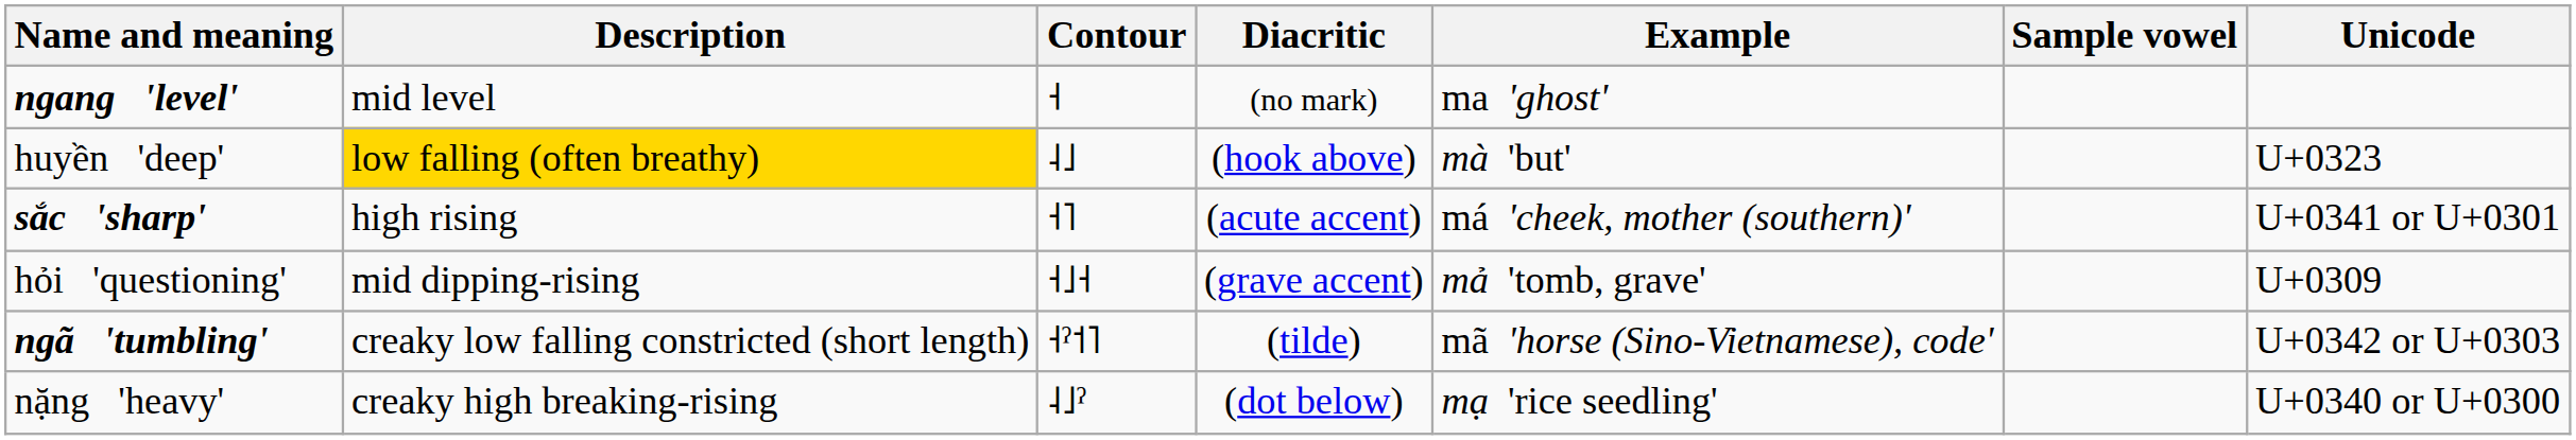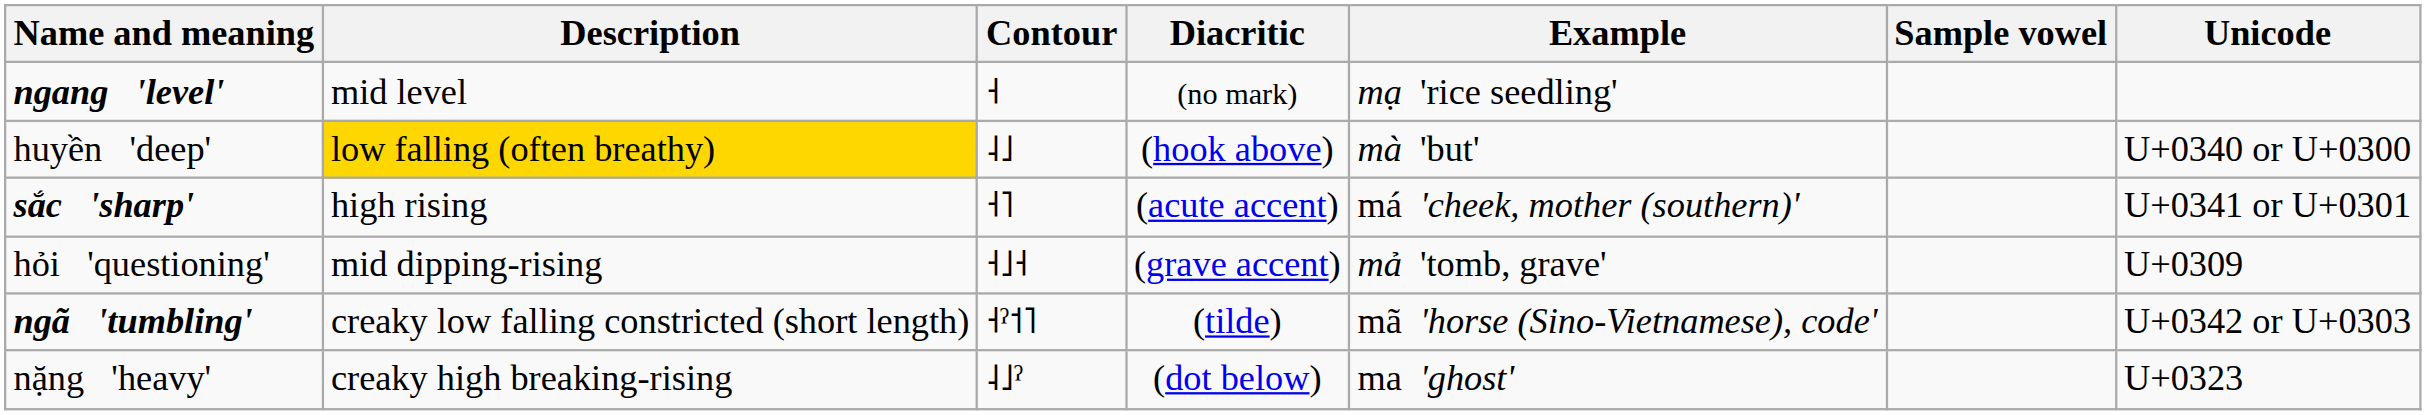ngang 'level' | Example: ma 'ghost' -> mạ 'rice seedling'
huyền 'deep' | Unicode: U+0323 -> U+0340 or U+0300
nặng 'heavy' | Example: mạ 'rice seedling' -> ma 'ghost'
nặng 'heavy' | Unicode: U+0340 or U+0300 -> U+0323
